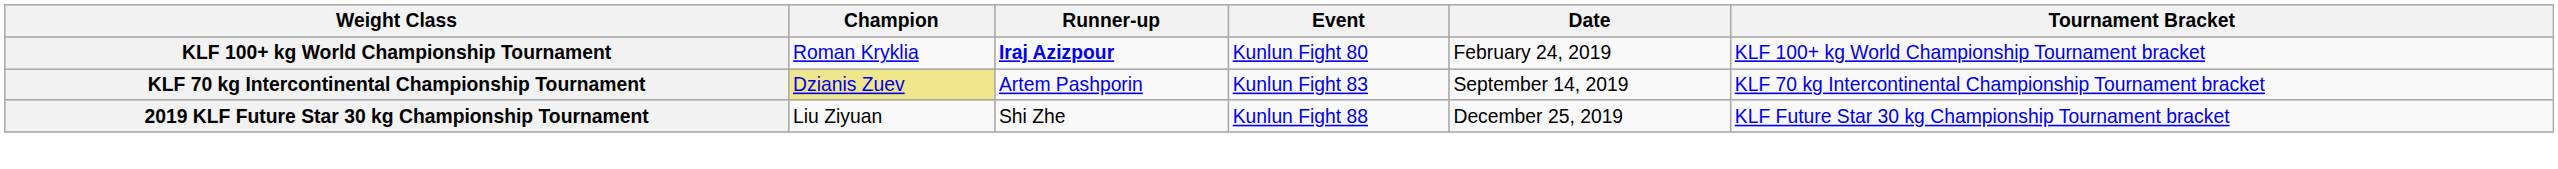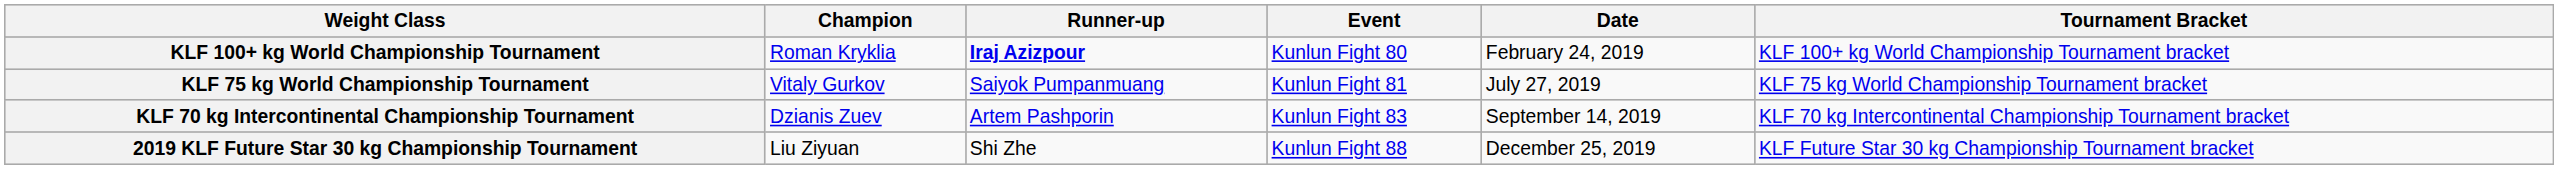+ row: KLF 75 kg World Championship Tournament | Vitaly Gurkov | Saiyok Pumpanmuang | Kunlun Fight 81 | July 27, 2019 | KLF 75 kg World Championship Tournament bracket
KLF 70 kg Intercontinental Championship Tournament | Champion: khaki background -> no background
